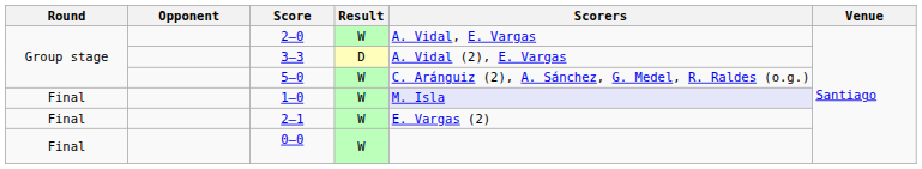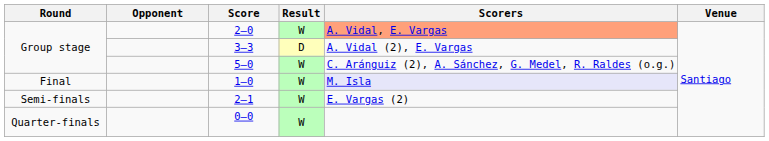2–0 | Scorers: no background -> lightsalmon background
2–1 | Round: Final -> Semi-finals
0–0 | Round: Final -> Quarter-finals
